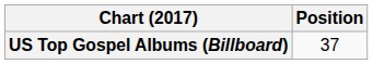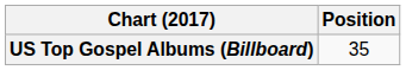US Top Gospel Albums (Billboard) | Position: 37 -> 35
